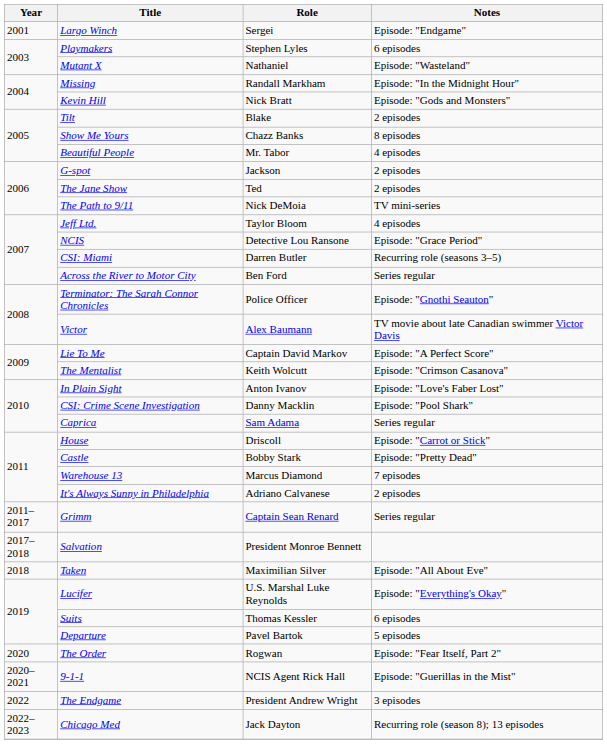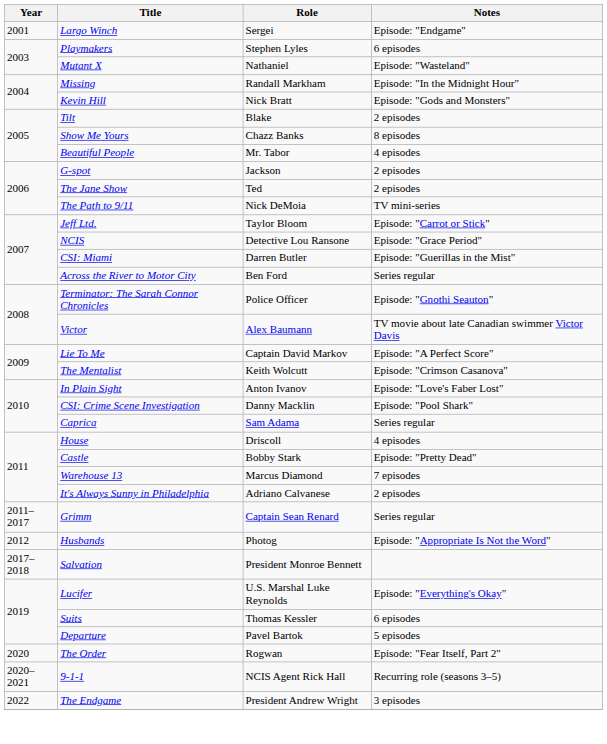Jeff Ltd. | Notes: 4 episodes -> Episode: "Carrot or Stick"
CSI: Miami | Notes: Recurring role (seasons 3–5) -> Episode: "Guerillas in the Mist"
House | Notes: Episode: "Carrot or Stick" -> 4 episodes
+ row: 2012 | Husbands | Photog | Episode: "Appropriate Is Not the Word"
- row: 2018 | Taken | Maximilian Silver | Episode: "All About Eve"
9-1-1 | Notes: Episode: "Guerillas in the Mist" -> Recurring role (seasons 3–5)
- row: 2022–2023 | Chicago Med | Jack Dayton | Recurring role (season 8); 13 episodes
